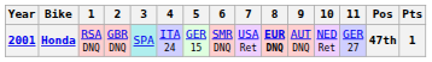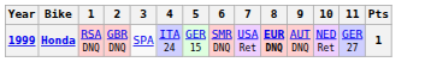- column: Pos | 47th
Honda | Year: 2001 -> 1999
Honda | 3: paleturquoise background -> no background
